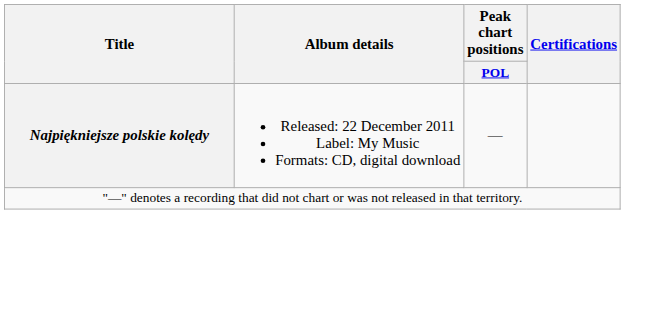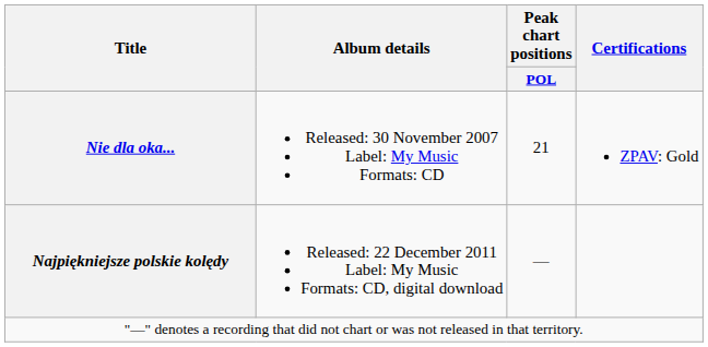+ row: Nie dla oka... | Released: 30 November 2007 Label: My Music Formats: CD | 21 | ZPAV: Gold
